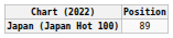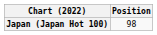Japan (Japan Hot 100) | Position: 89 -> 98
